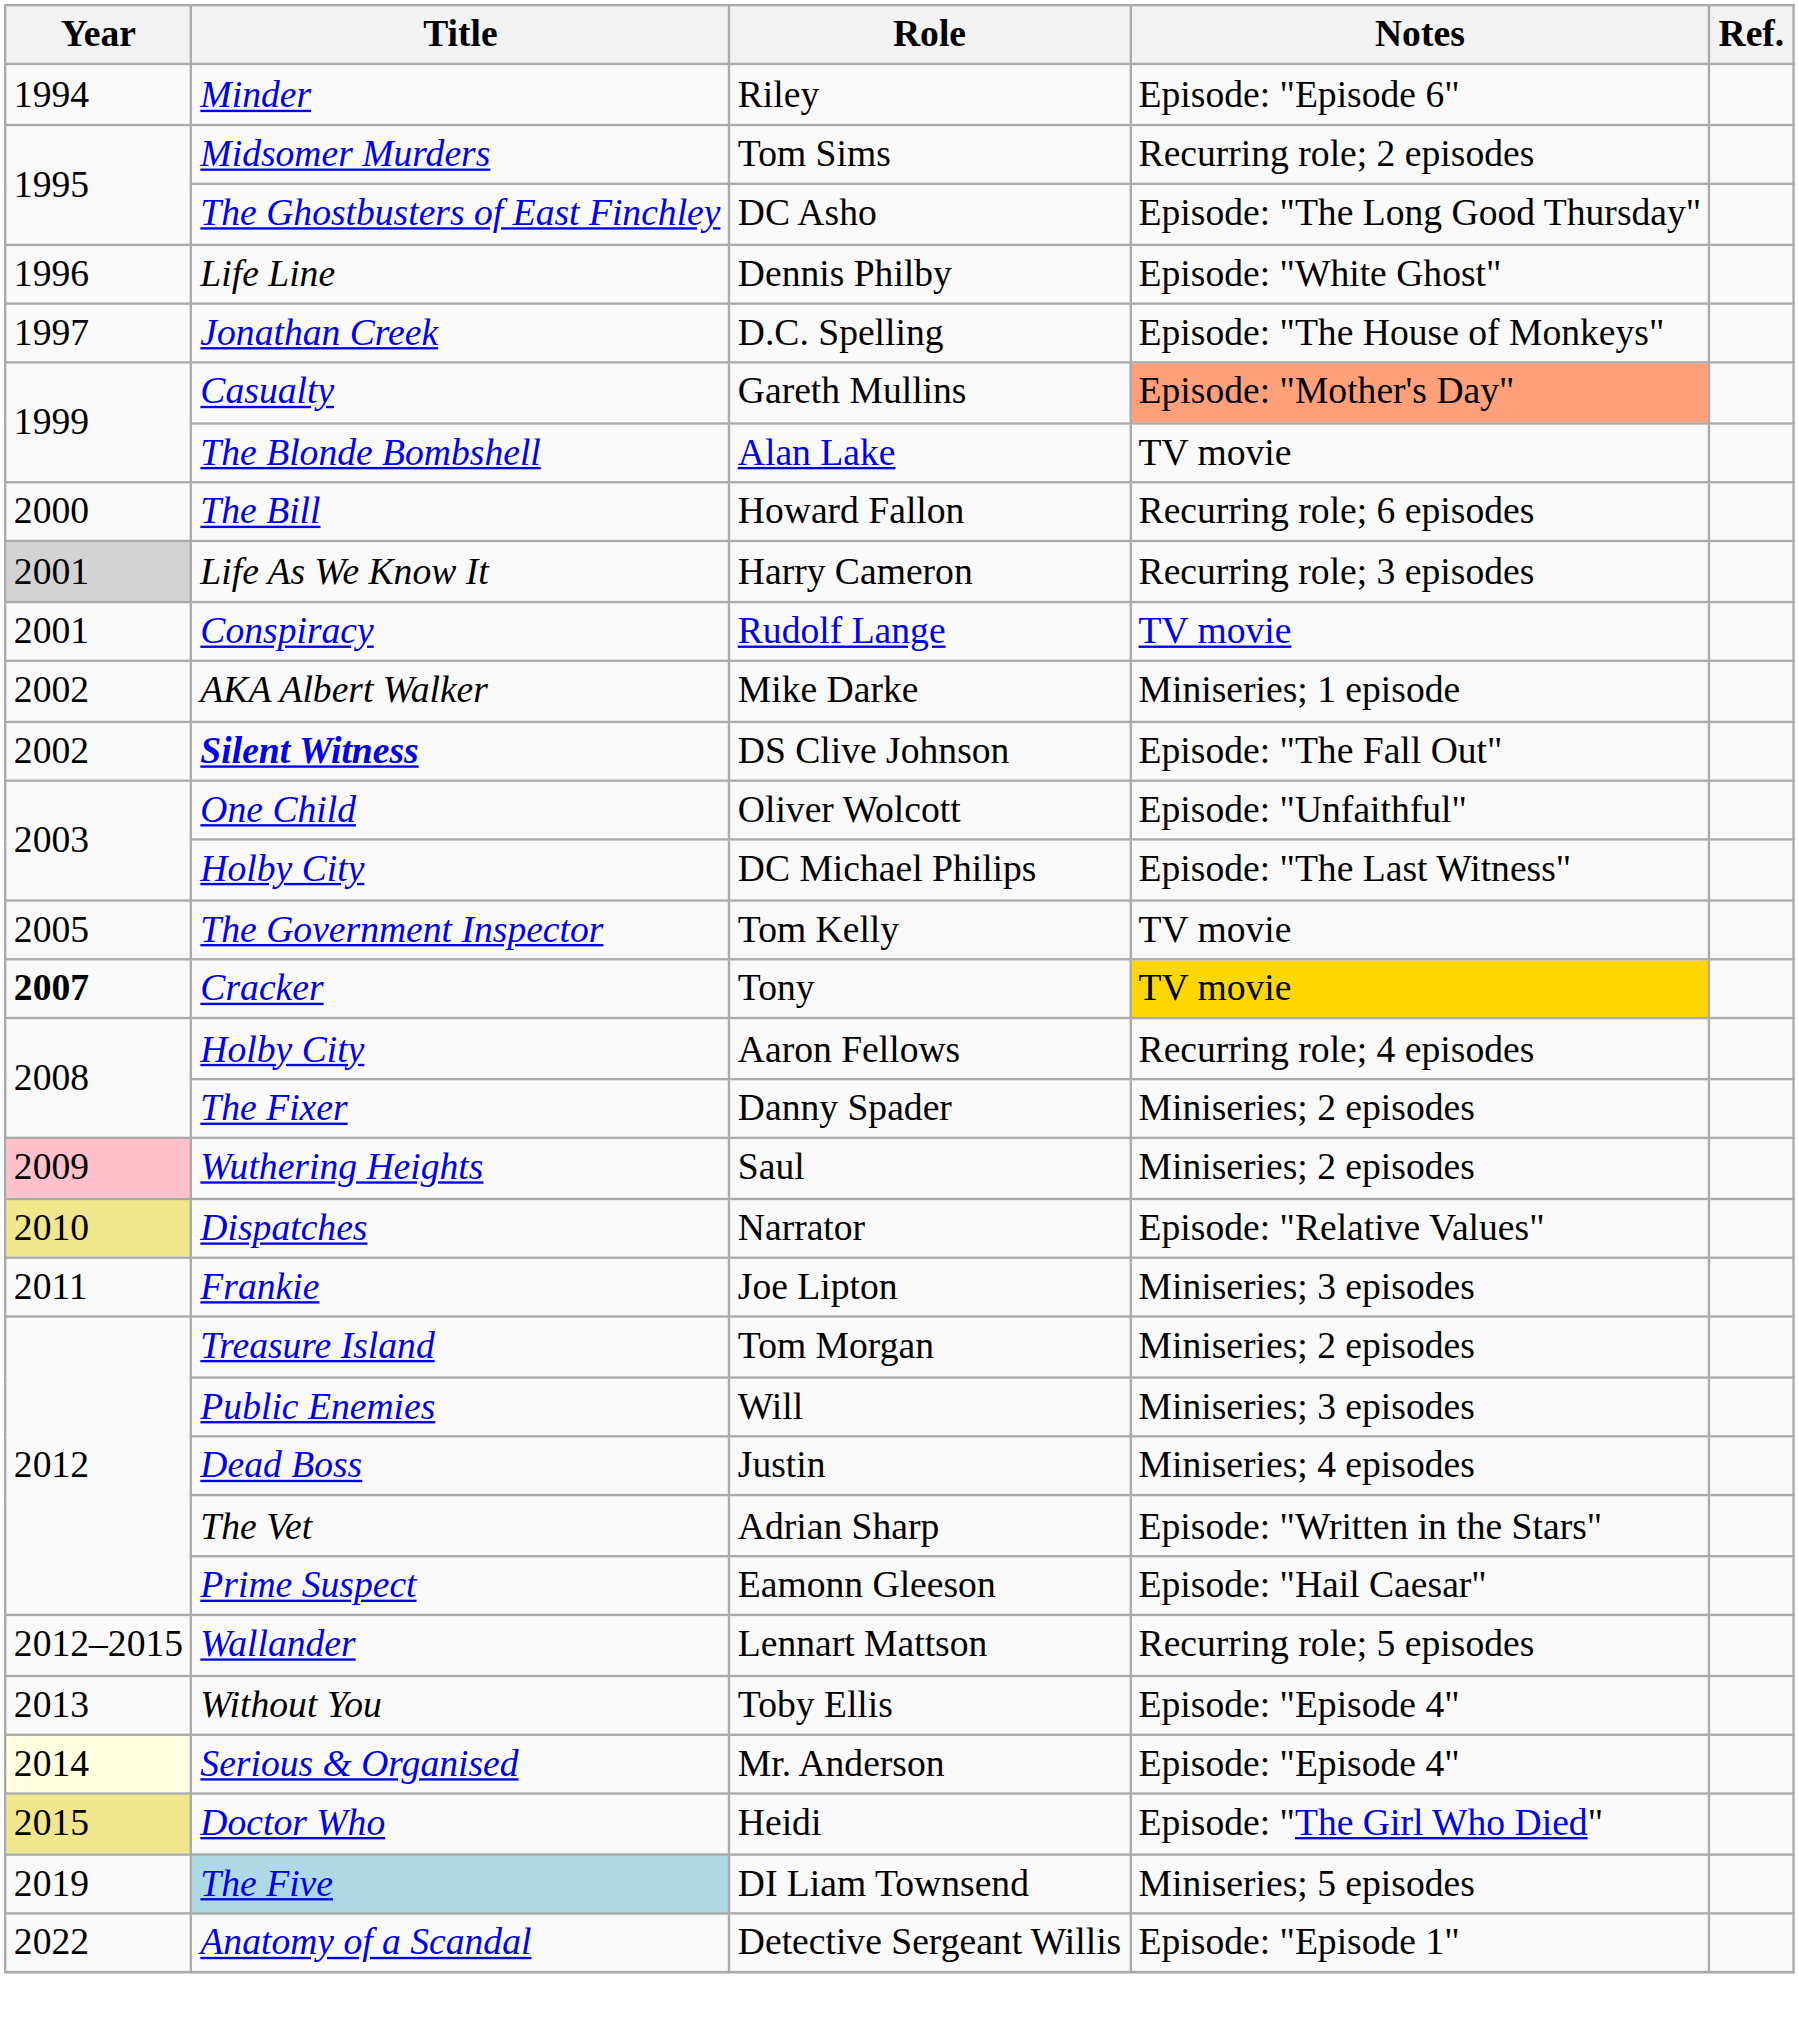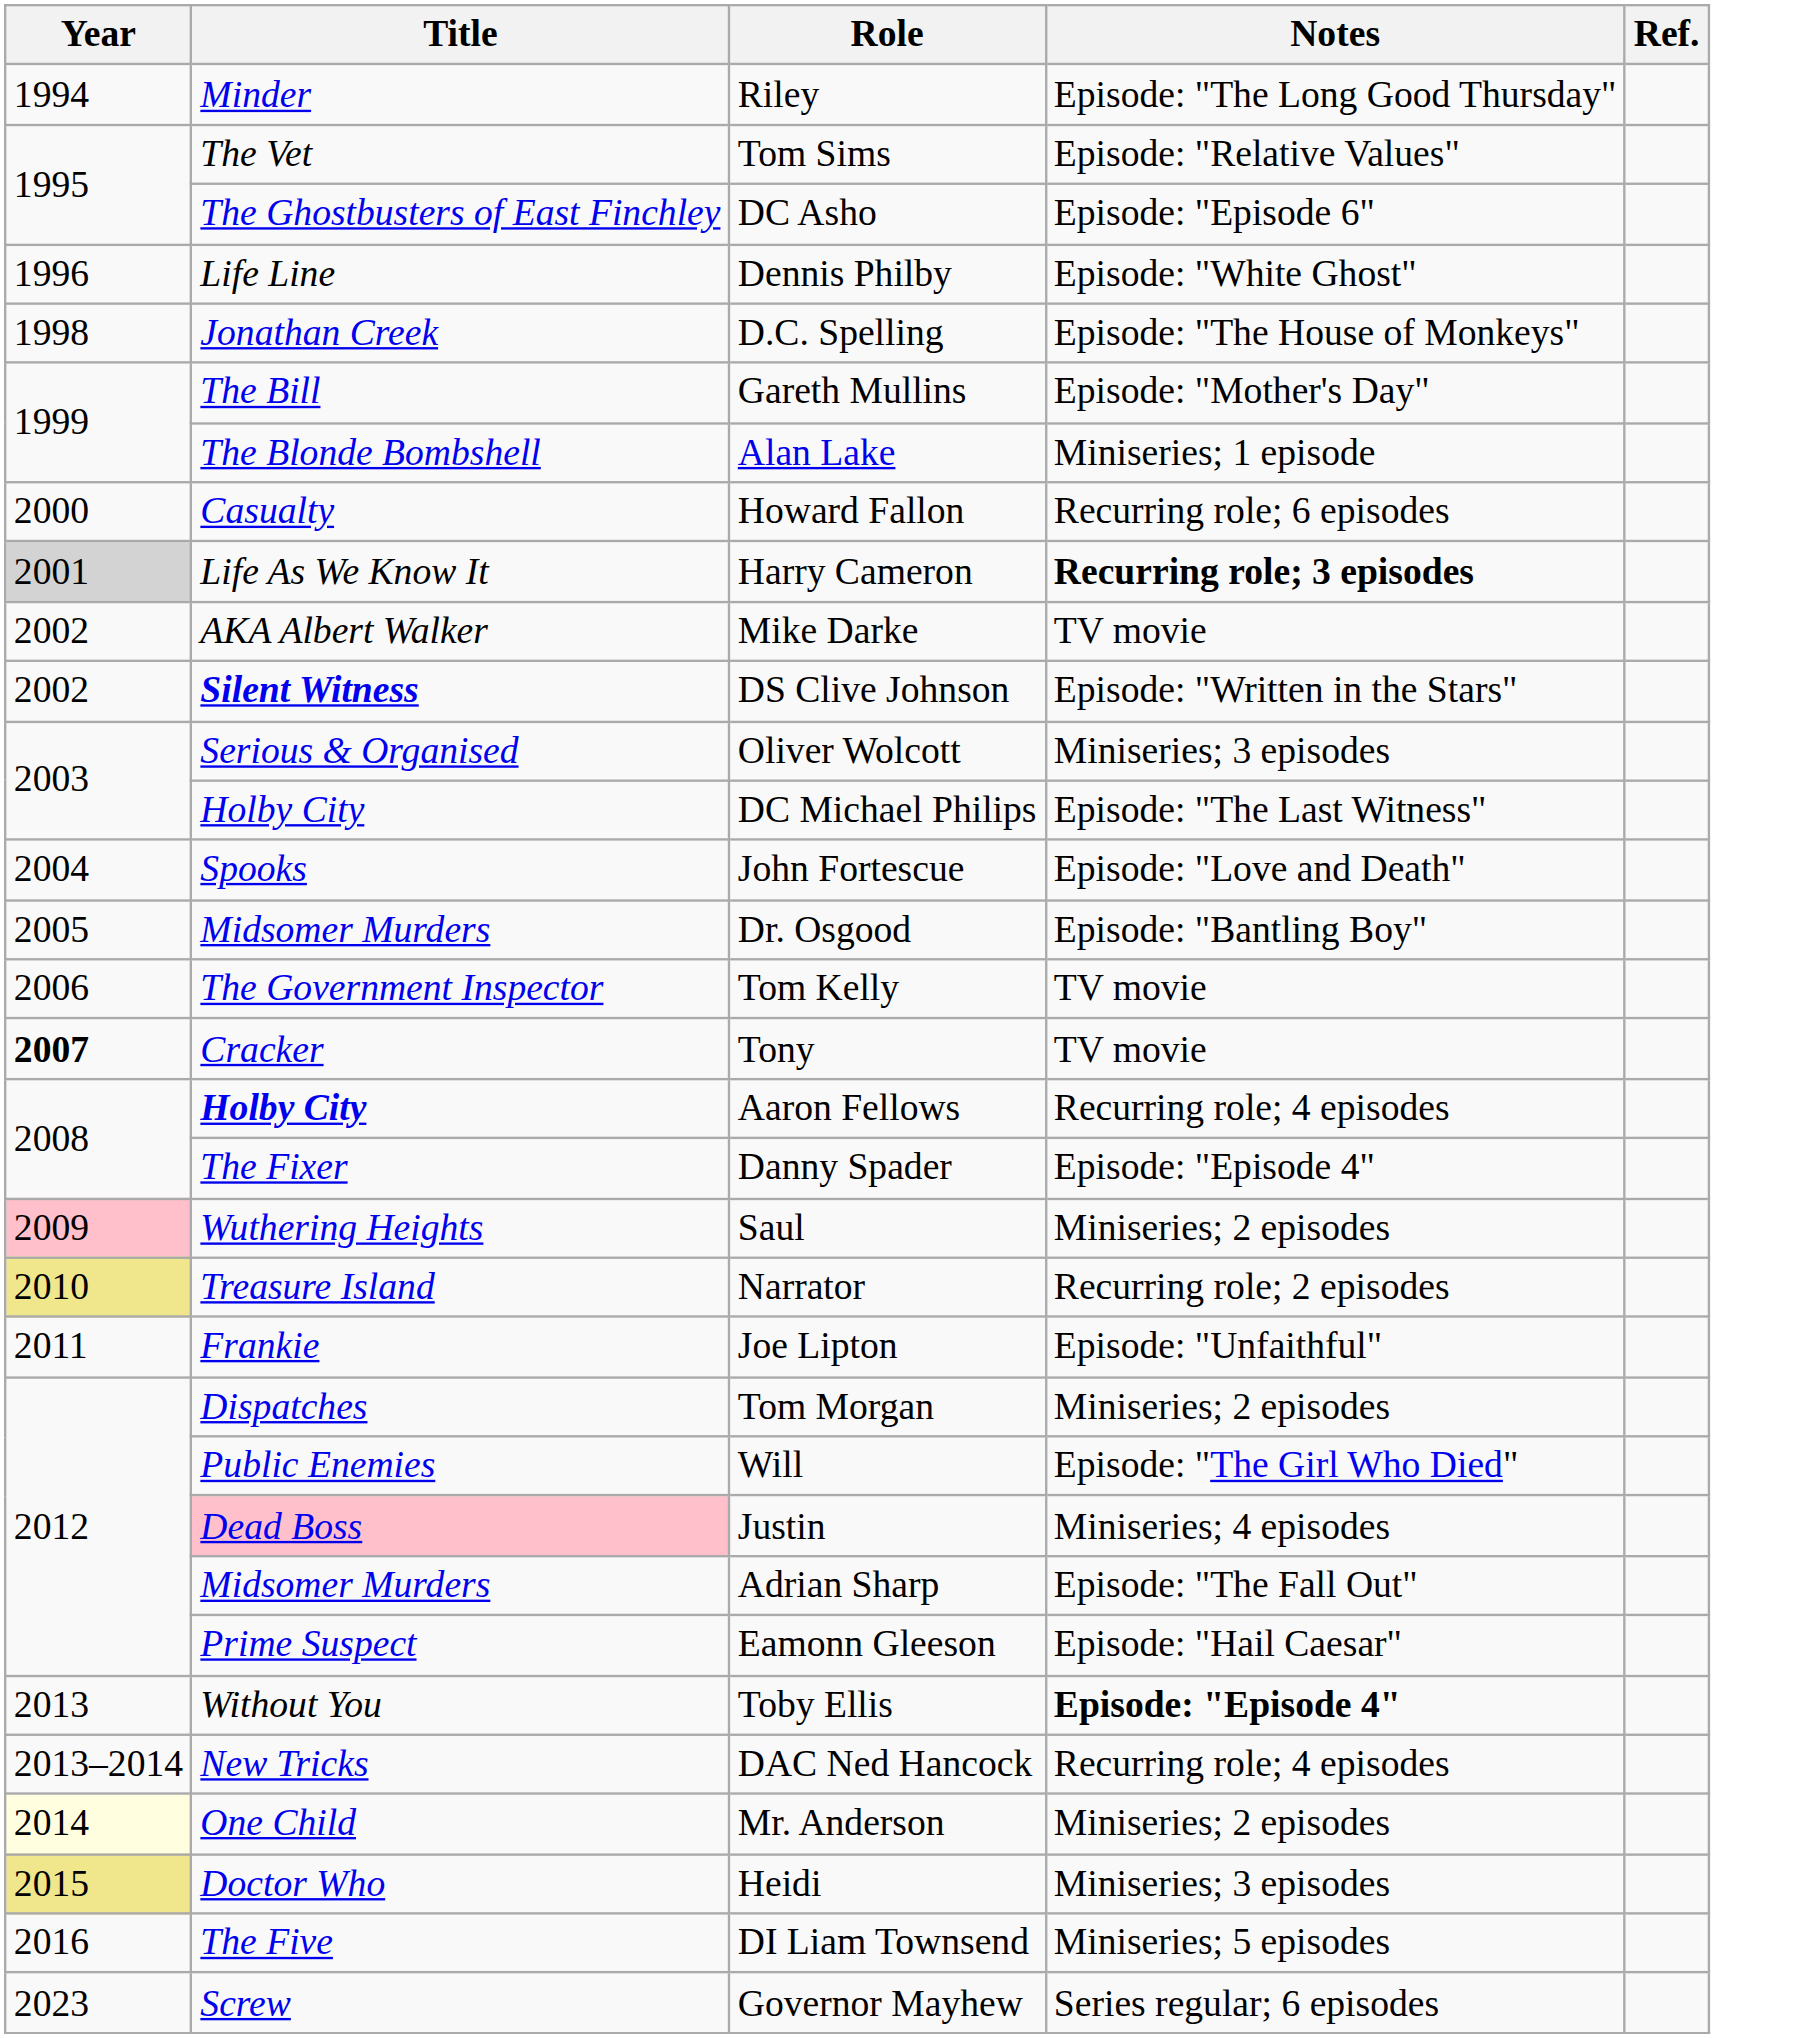Riley | Notes: Episode: "Episode 6" -> Episode: "The Long Good Thursday"
Tom Sims | Title: Midsomer Murders -> The Vet
Tom Sims | Notes: Recurring role; 2 episodes -> Episode: "Relative Values"
DC Asho | Notes: Episode: "The Long Good Thursday" -> Episode: "Episode 6"
D.C. Spelling | Year: 1997 -> 1998
Gareth Mullins | Title: Casualty -> The Bill
Gareth Mullins | Notes: lightsalmon background -> no background
Alan Lake | Notes: TV movie -> Miniseries; 1 episode
Howard Fallon | Title: The Bill -> Casualty
Harry Cameron | Notes: normal -> bold
- row: 2001 | Conspiracy | Rudolf Lange | TV movie
Mike Darke | Notes: Miniseries; 1 episode -> TV movie
DS Clive Johnson | Notes: Episode: "The Fall Out" -> Episode: "Written in the Stars"
Oliver Wolcott | Title: One Child -> Serious & Organised
Oliver Wolcott | Notes: Episode: "Unfaithful" -> Miniseries; 3 episodes
+ row: 2004 | Spooks | John Fortescue | Episode: "Love and Death"
+ row: 2005 | Midsomer Murders | Dr. Osgood | Episode: "Bantling Boy"
Tom Kelly | Year: 2005 -> 2006
Tony | Notes: gold background -> no background
Aaron Fellows | Title: normal -> bold
Danny Spader | Notes: Miniseries; 2 episodes -> Episode: "Episode 4"
Narrator | Title: Dispatches -> Treasure Island
Narrator | Notes: Episode: "Relative Values" -> Recurring role; 2 episodes
Joe Lipton | Notes: Miniseries; 3 episodes -> Episode: "Unfaithful"
Tom Morgan | Title: Treasure Island -> Dispatches
Will | Notes: Miniseries; 3 episodes -> Episode: "The Girl Who Died"
Justin | Title: no background -> pink background
Adrian Sharp | Title: The Vet -> Midsomer Murders
Adrian Sharp | Notes: Episode: "Written in the Stars" -> Episode: "The Fall Out"
- row: 2012–2015 | Wallander | Lennart Mattson | Recurring role; 5 episodes
Toby Ellis | Notes: normal -> bold
+ row: 2013–2014 | New Tricks | DAC Ned Hancock | Recurring role; 4 episodes
Mr. Anderson | Title: Serious & Organised -> One Child
Mr. Anderson | Notes: Episode: "Episode 4" -> Miniseries; 2 episodes
Heidi | Notes: Episode: "The Girl Who Died" -> Miniseries; 3 episodes
DI Liam Townsend | Year: 2019 -> 2016
DI Liam Townsend | Title: lightblue background -> no background
- row: 2022 | Anatomy of a Scandal | Detective Sergeant Willis | Episode: "Episode 1"
+ row: 2023 | Screw | Governor Mayhew | Series regular; 6 episodes
